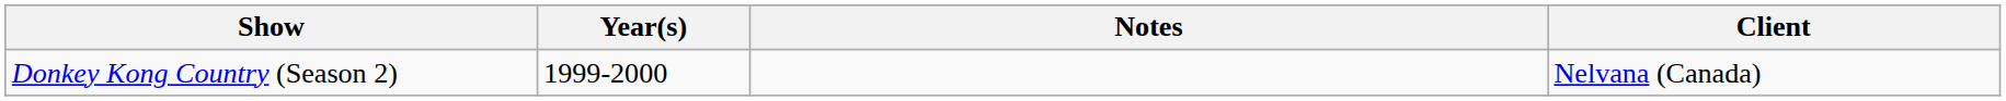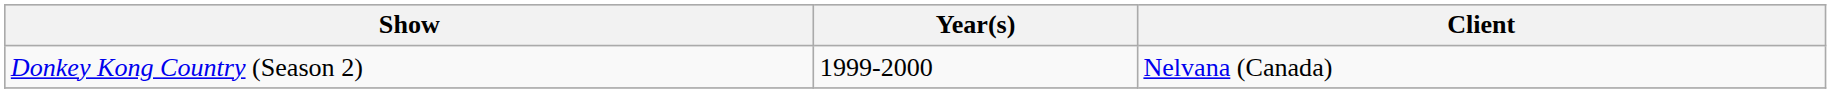- column: Notes
